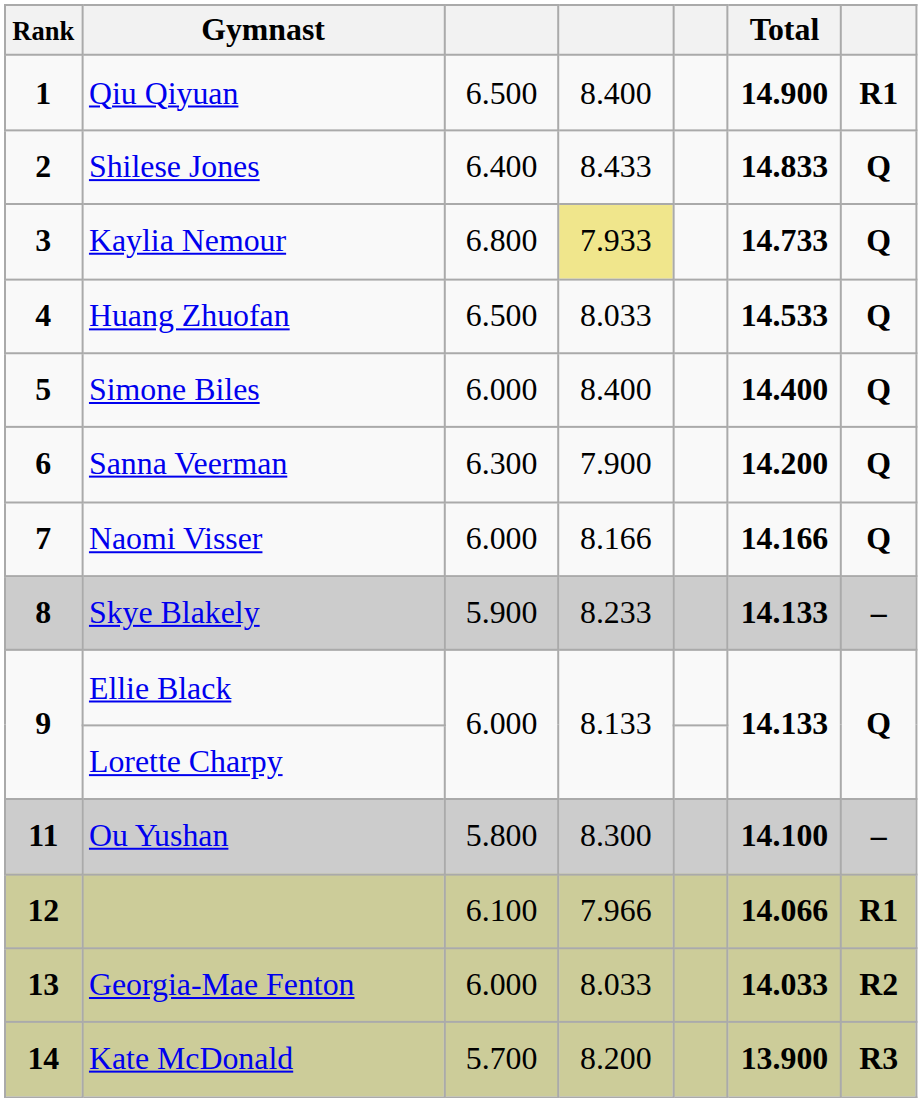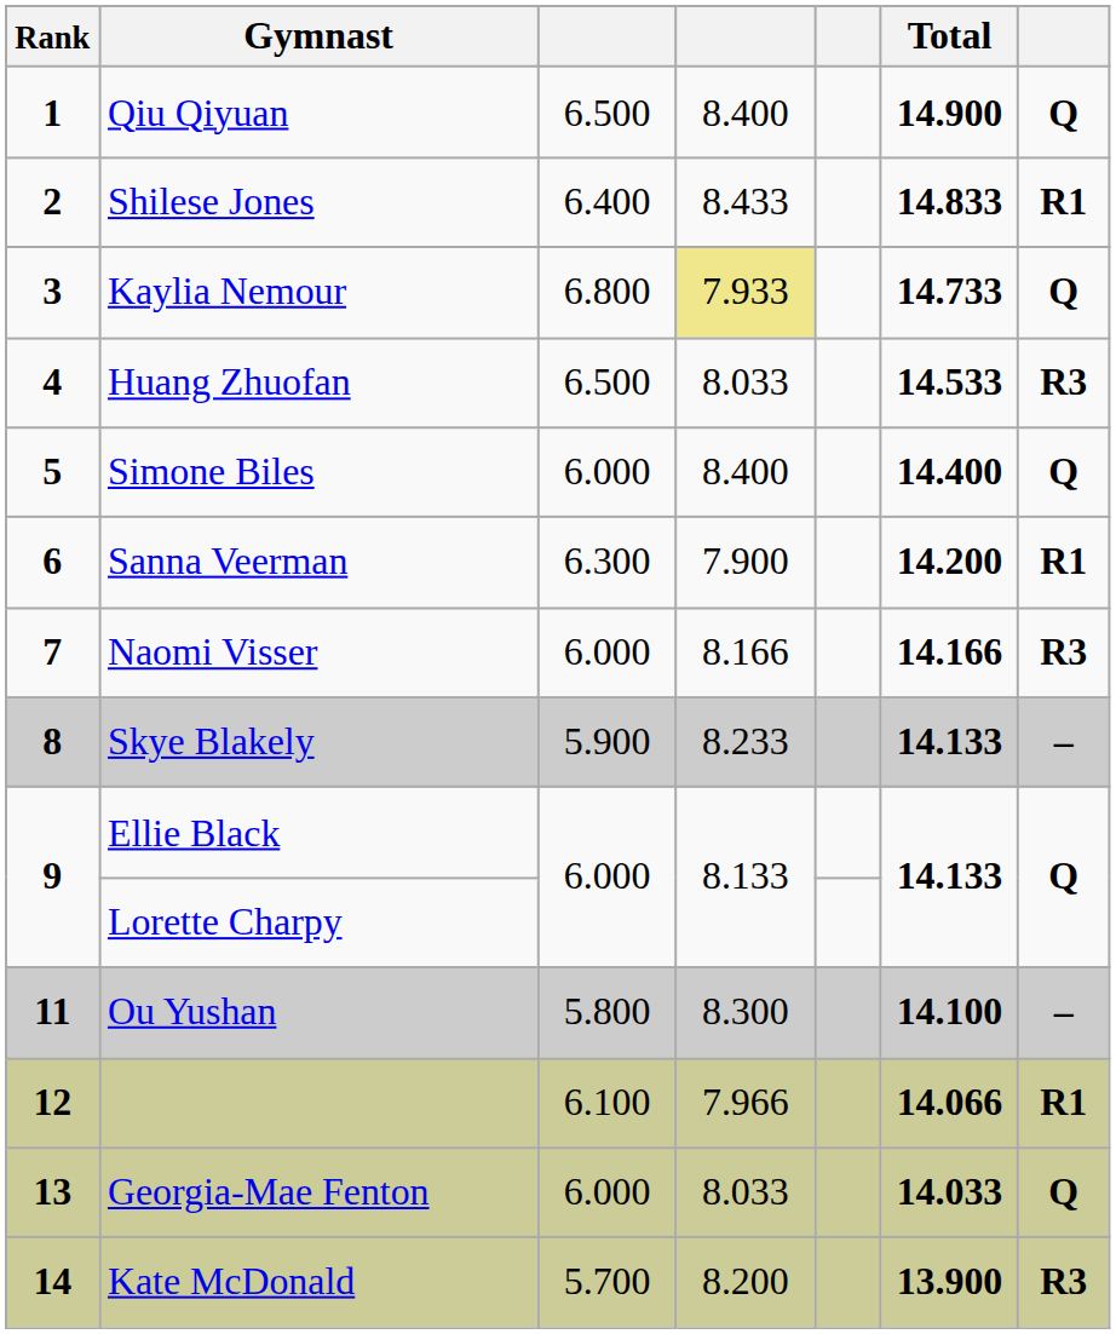Qiu Qiyuan | column 7: R1 -> Q
Shilese Jones | column 7: Q -> R1
Huang Zhuofan | column 7: Q -> R3
Sanna Veerman | column 7: Q -> R1
Naomi Visser | column 7: Q -> R3
Georgia-Mae Fenton | column 7: R2 -> Q
